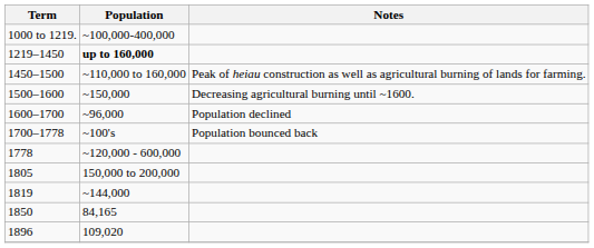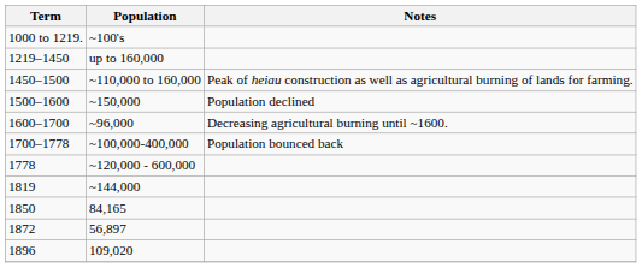1000 to 1219. | Population: ~100,000-400,000 -> ~100's
1219–1450 | Population: bold -> normal
1500–1600 | Notes: Decreasing agricultural burning until ~1600. -> Population declined
1600–1700 | Notes: Population declined -> Decreasing agricultural burning until ~1600.
1700–1778 | Population: ~100's -> ~100,000-400,000
- row: 1805 | 150,000 to 200,000
+ row: 1872 | 56,897
